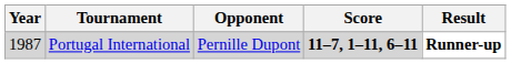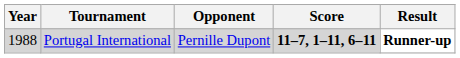Portugal International | Year: 1987 -> 1988
